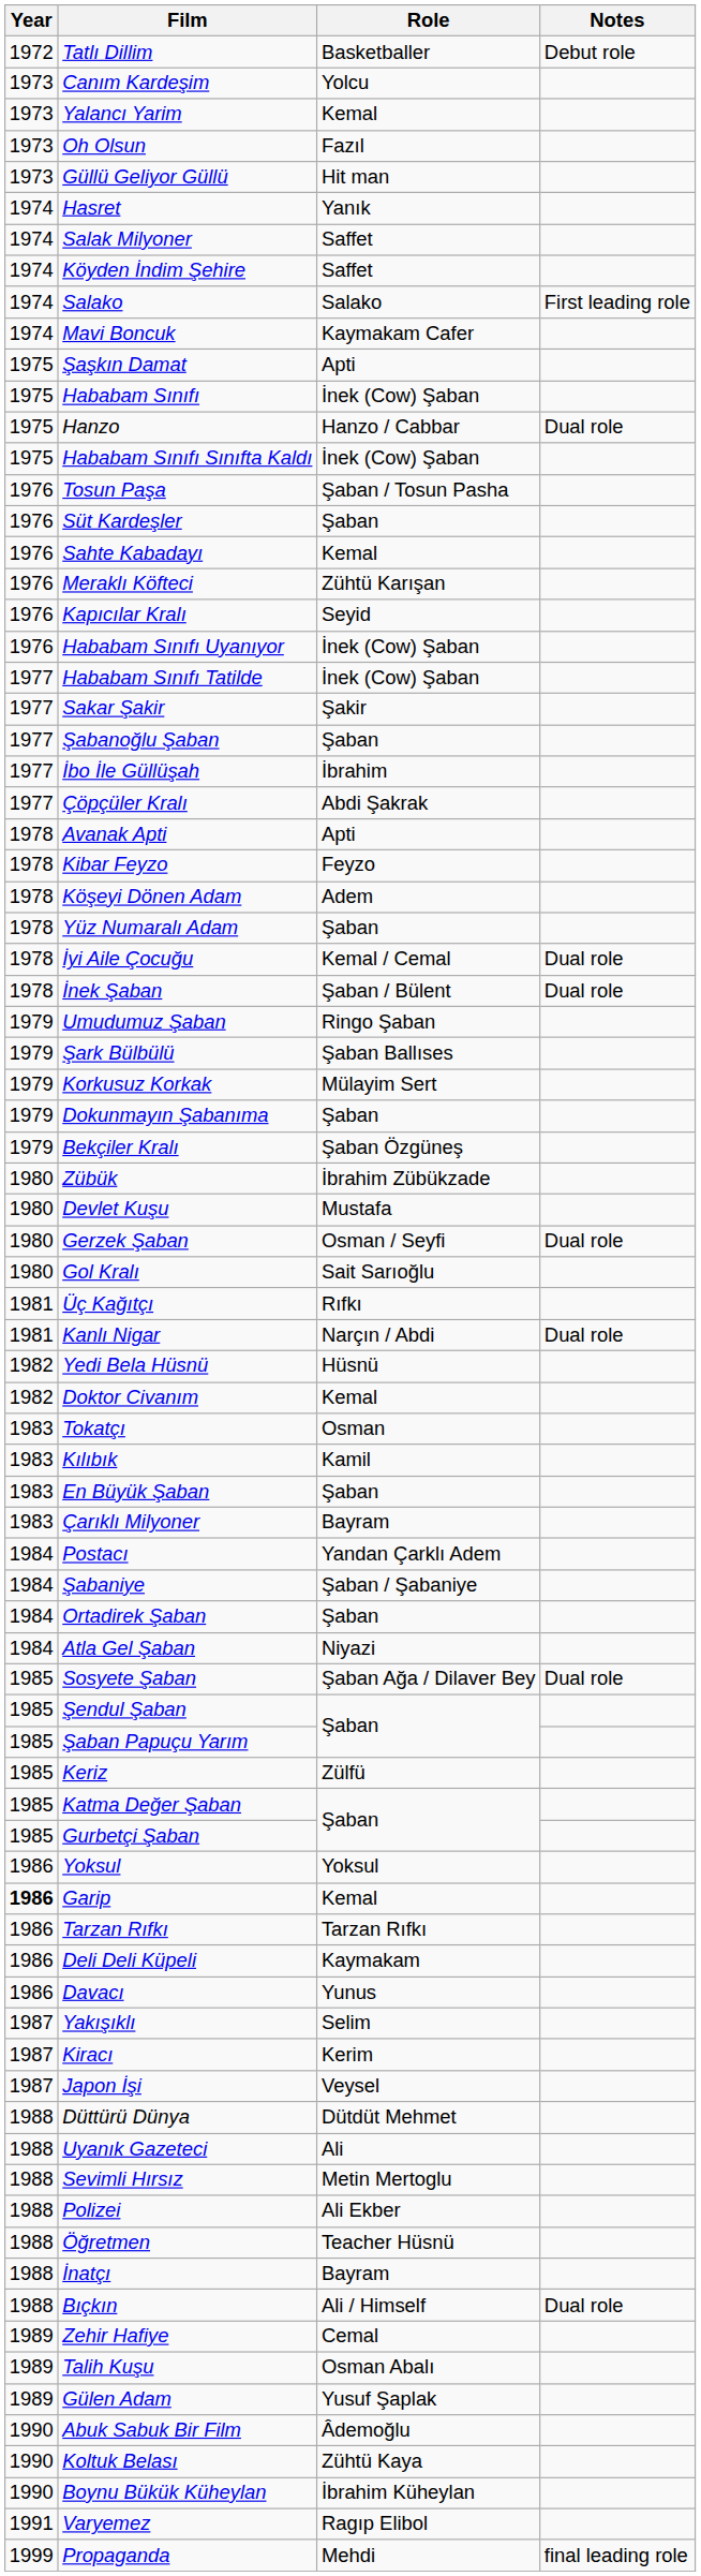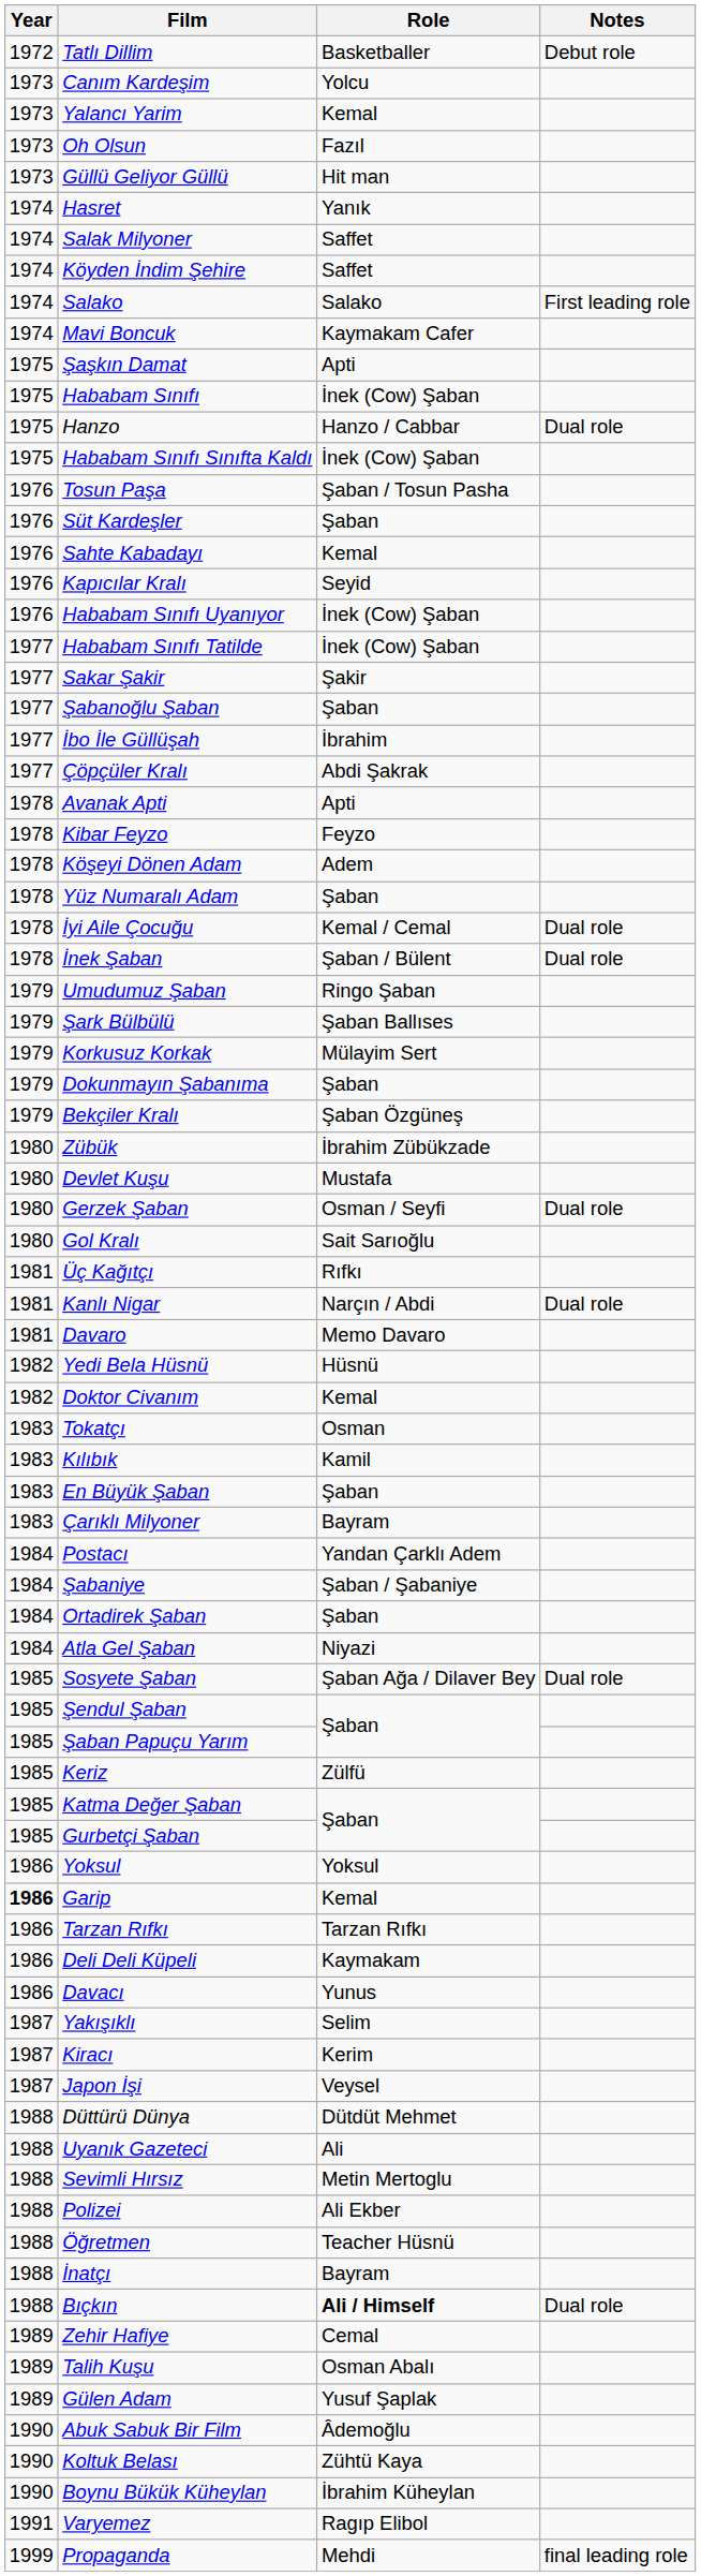- row: 1976 | Meraklı Köfteci | Zühtü Karışan
+ row: 1981 | Davaro | Memo Davaro
Bıçkın | Role: normal -> bold
